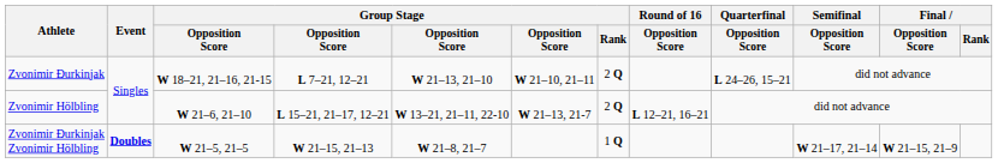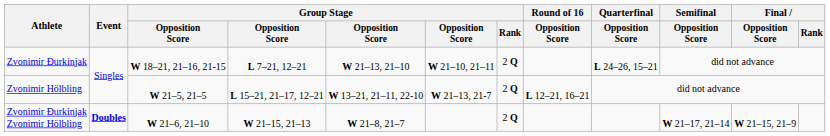Zvonimir Hölbling | column 3: W 21–6, 21–10 -> W 21–5, 21–5
Zvonimir Đurkinjak Zvonimir Hölbling | column 3: W 21–5, 21–5 -> W 21–6, 21–10
Zvonimir Đurkinjak Zvonimir Hölbling | Group Stage / Rank: 1 Q -> 2 Q
